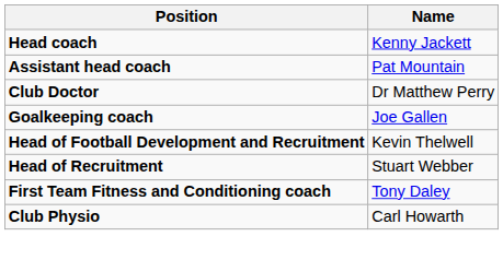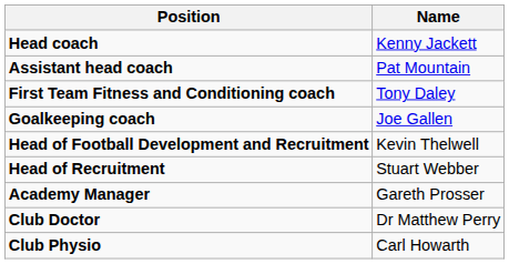rows swapped: First Team Fitness and Conditioning coach <-> Club Doctor
+ row: Academy Manager | Gareth Prosser
